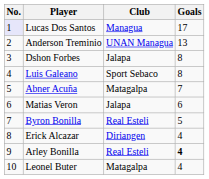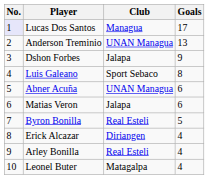Dshon Forbes | Goals: 8 -> 9
Abner Acuña | Club: Matagalpa -> UNAN Managua
Abner Acuña | Goals: 7 -> 6
Arley Bonilla | Goals: bold -> normal
